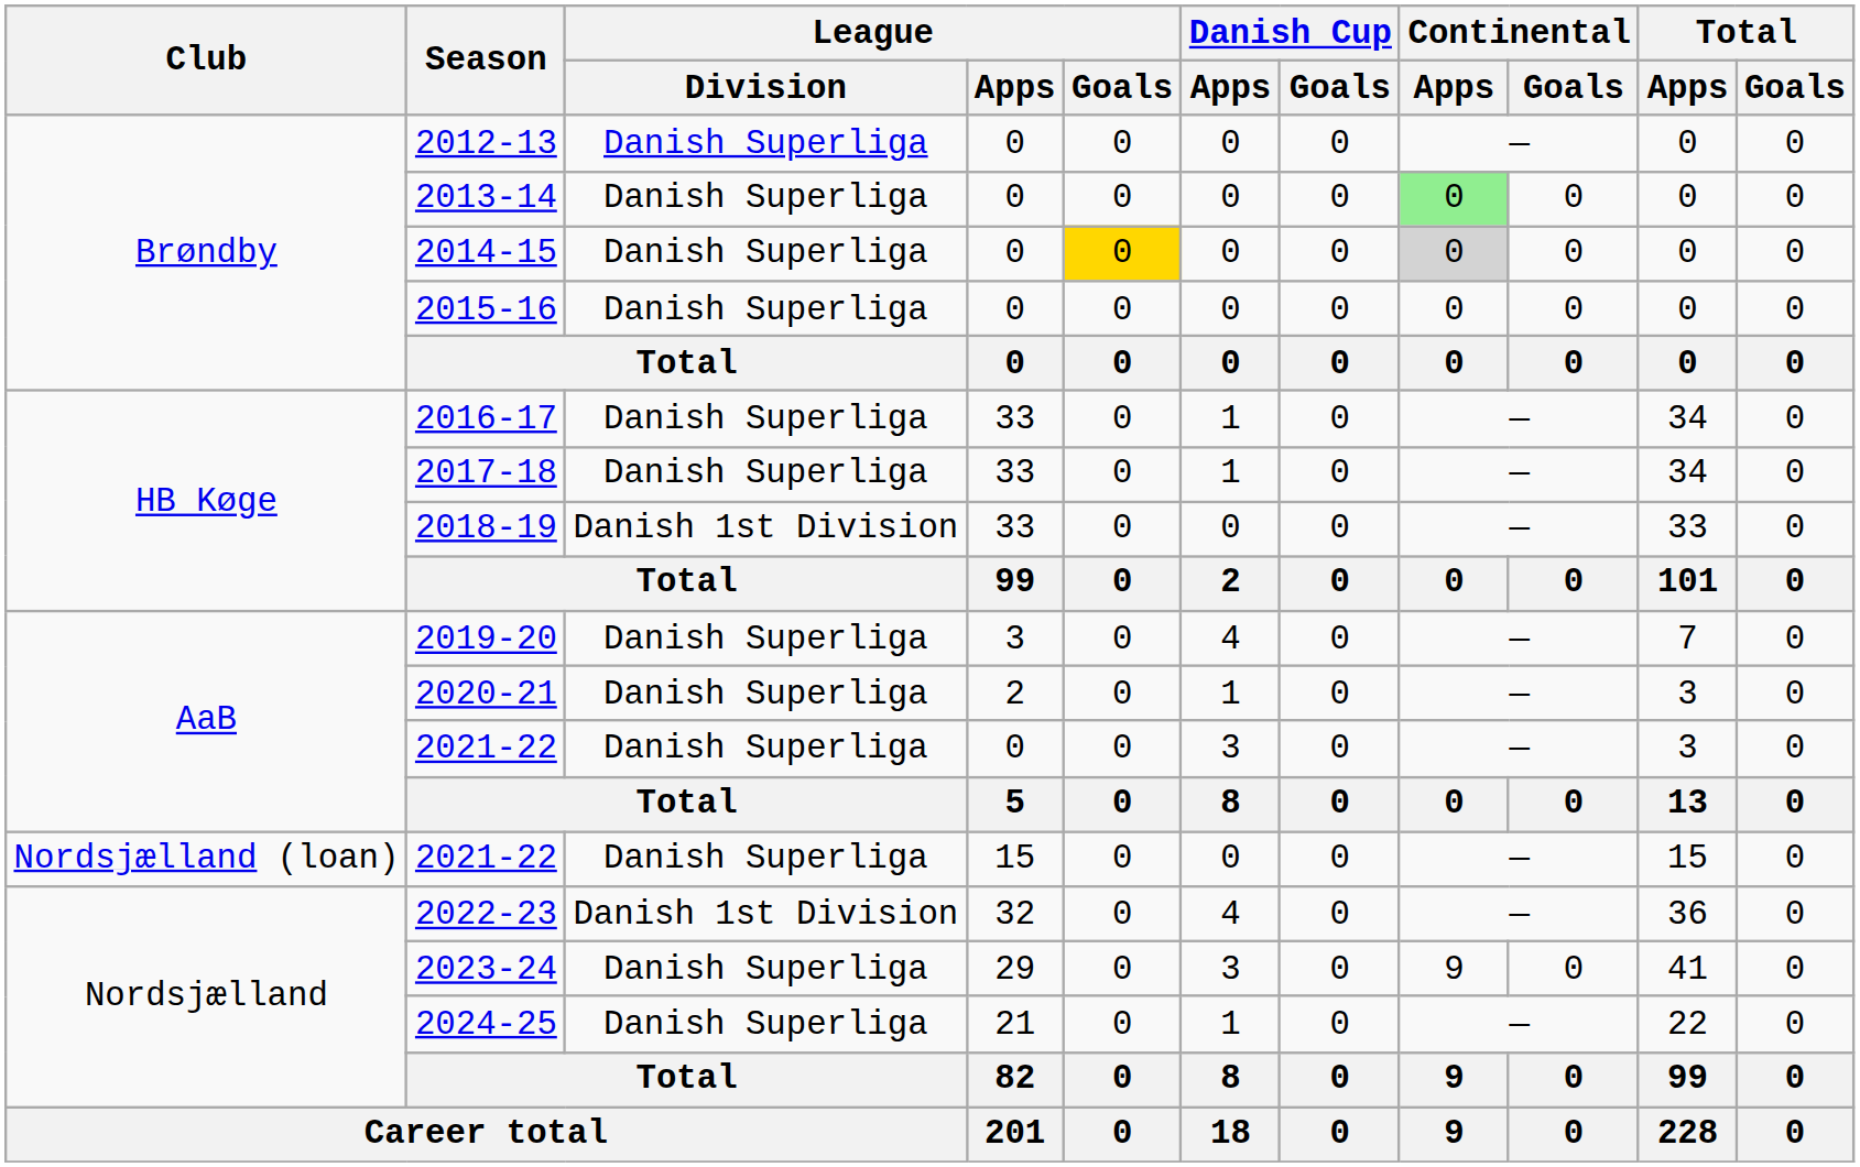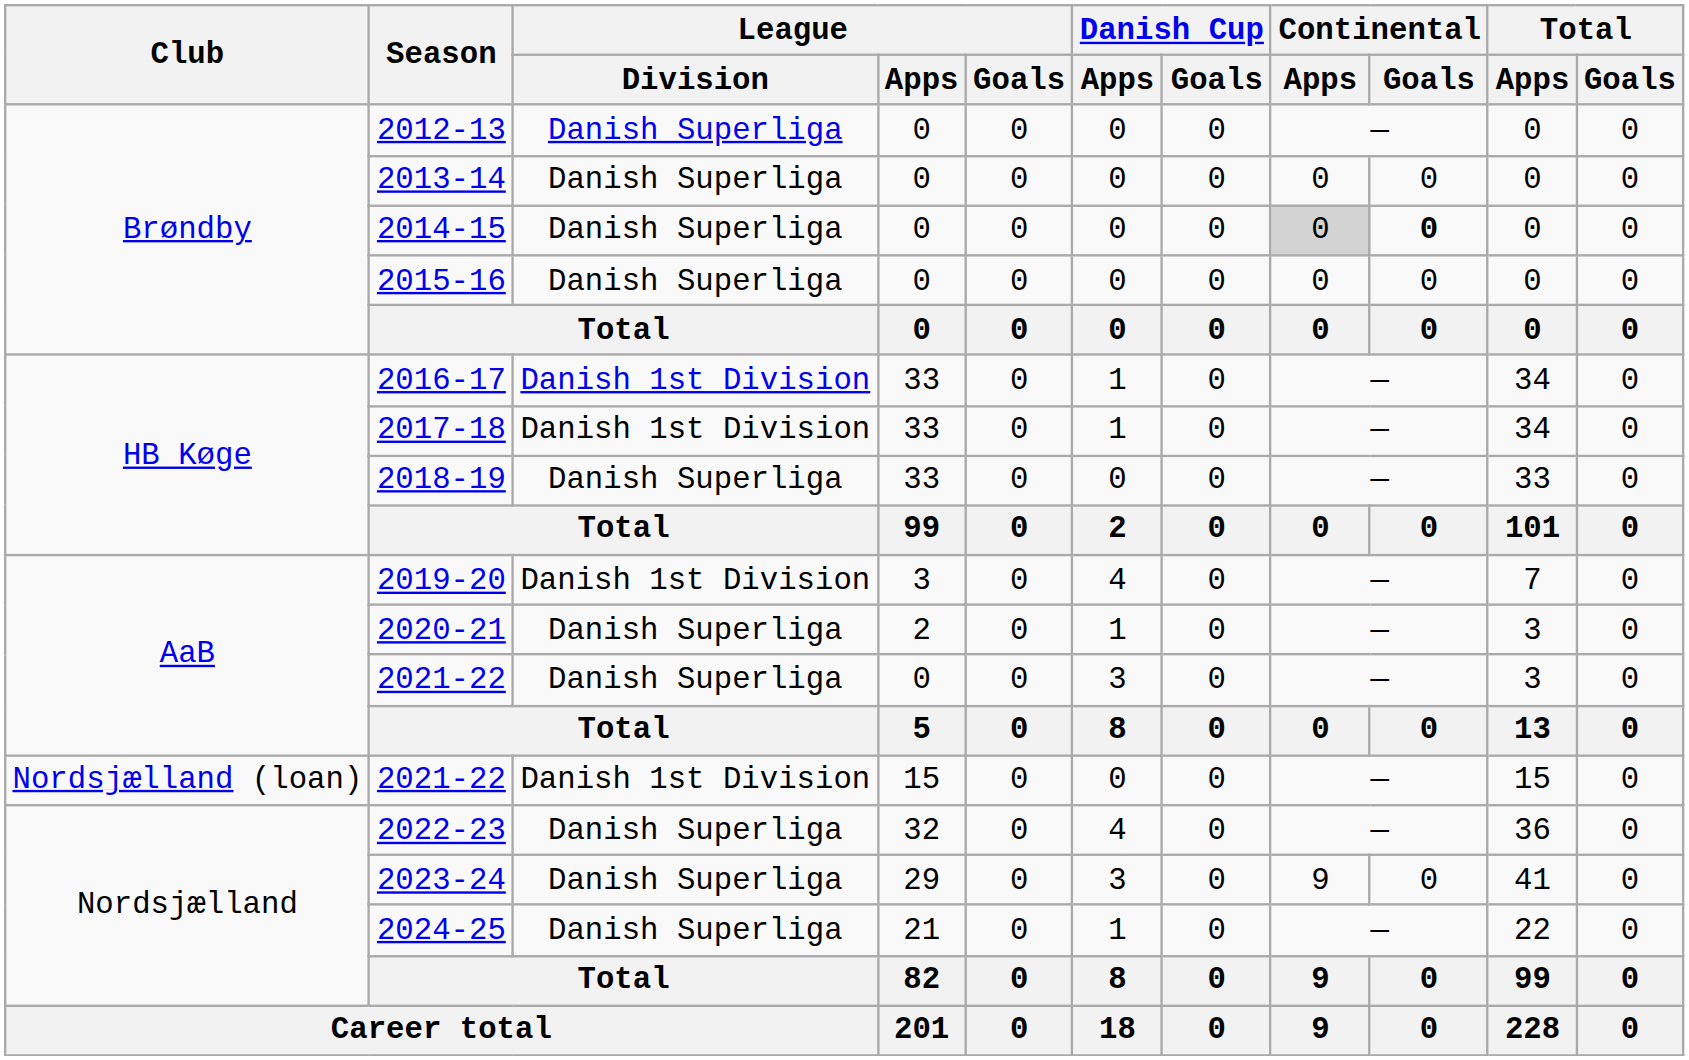2013-14 | Continental / Apps: lightgreen background -> no background
2014-15 | League / Goals: gold background -> no background
2014-15 | Continental / Goals: normal -> bold
2016-17 | League / Division: Danish Superliga -> Danish 1st Division
2017-18 | League / Division: Danish Superliga -> Danish 1st Division
2018-19 | League / Division: Danish 1st Division -> Danish Superliga
2019-20 | League / Division: Danish Superliga -> Danish 1st Division
2021-22 / 15 | League / Division: Danish Superliga -> Danish 1st Division
2022-23 | League / Division: Danish 1st Division -> Danish Superliga
